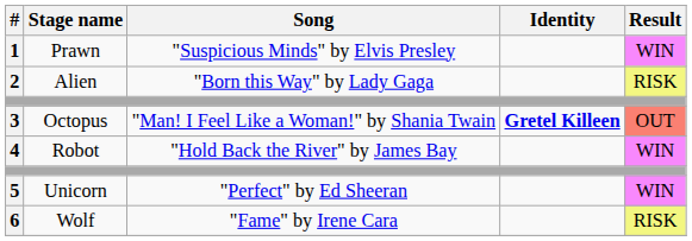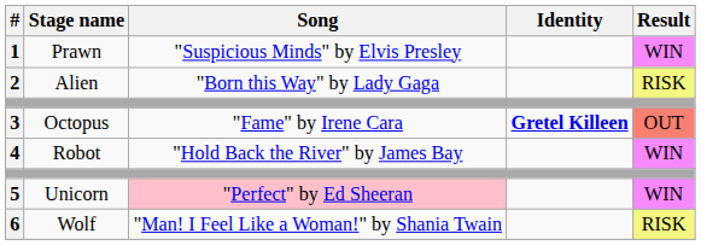3 | Song: "Man! I Feel Like a Woman!" by Shania Twain -> "Fame" by Irene Cara
5 | Song: no background -> pink background
6 | Song: "Fame" by Irene Cara -> "Man! I Feel Like a Woman!" by Shania Twain
